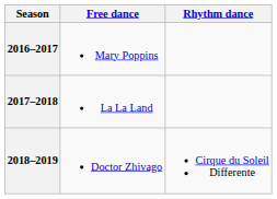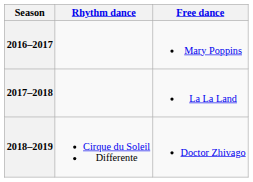columns swapped: Rhythm dance <-> Free dance
